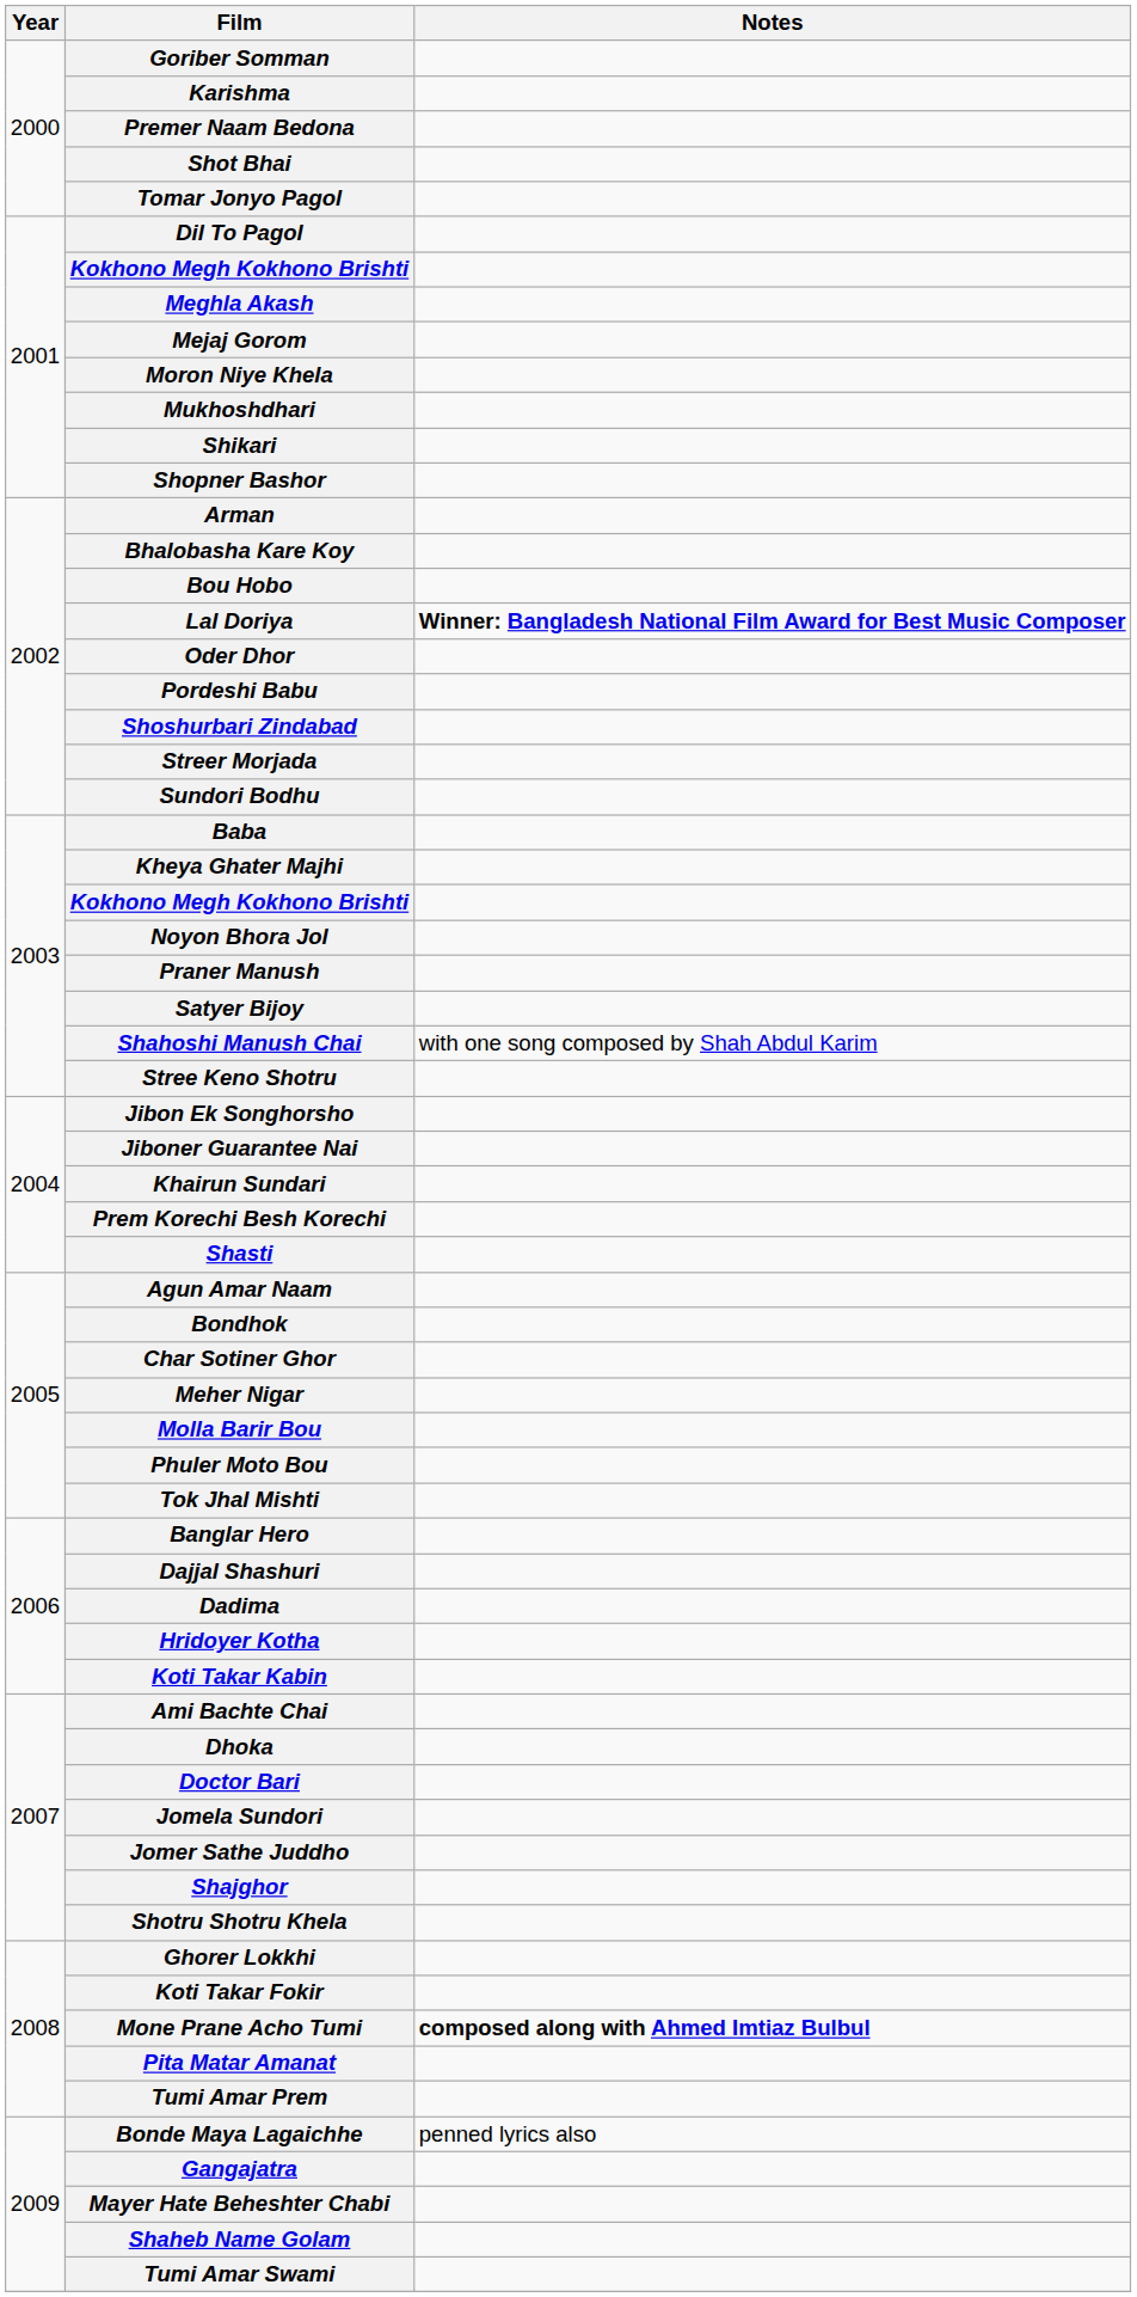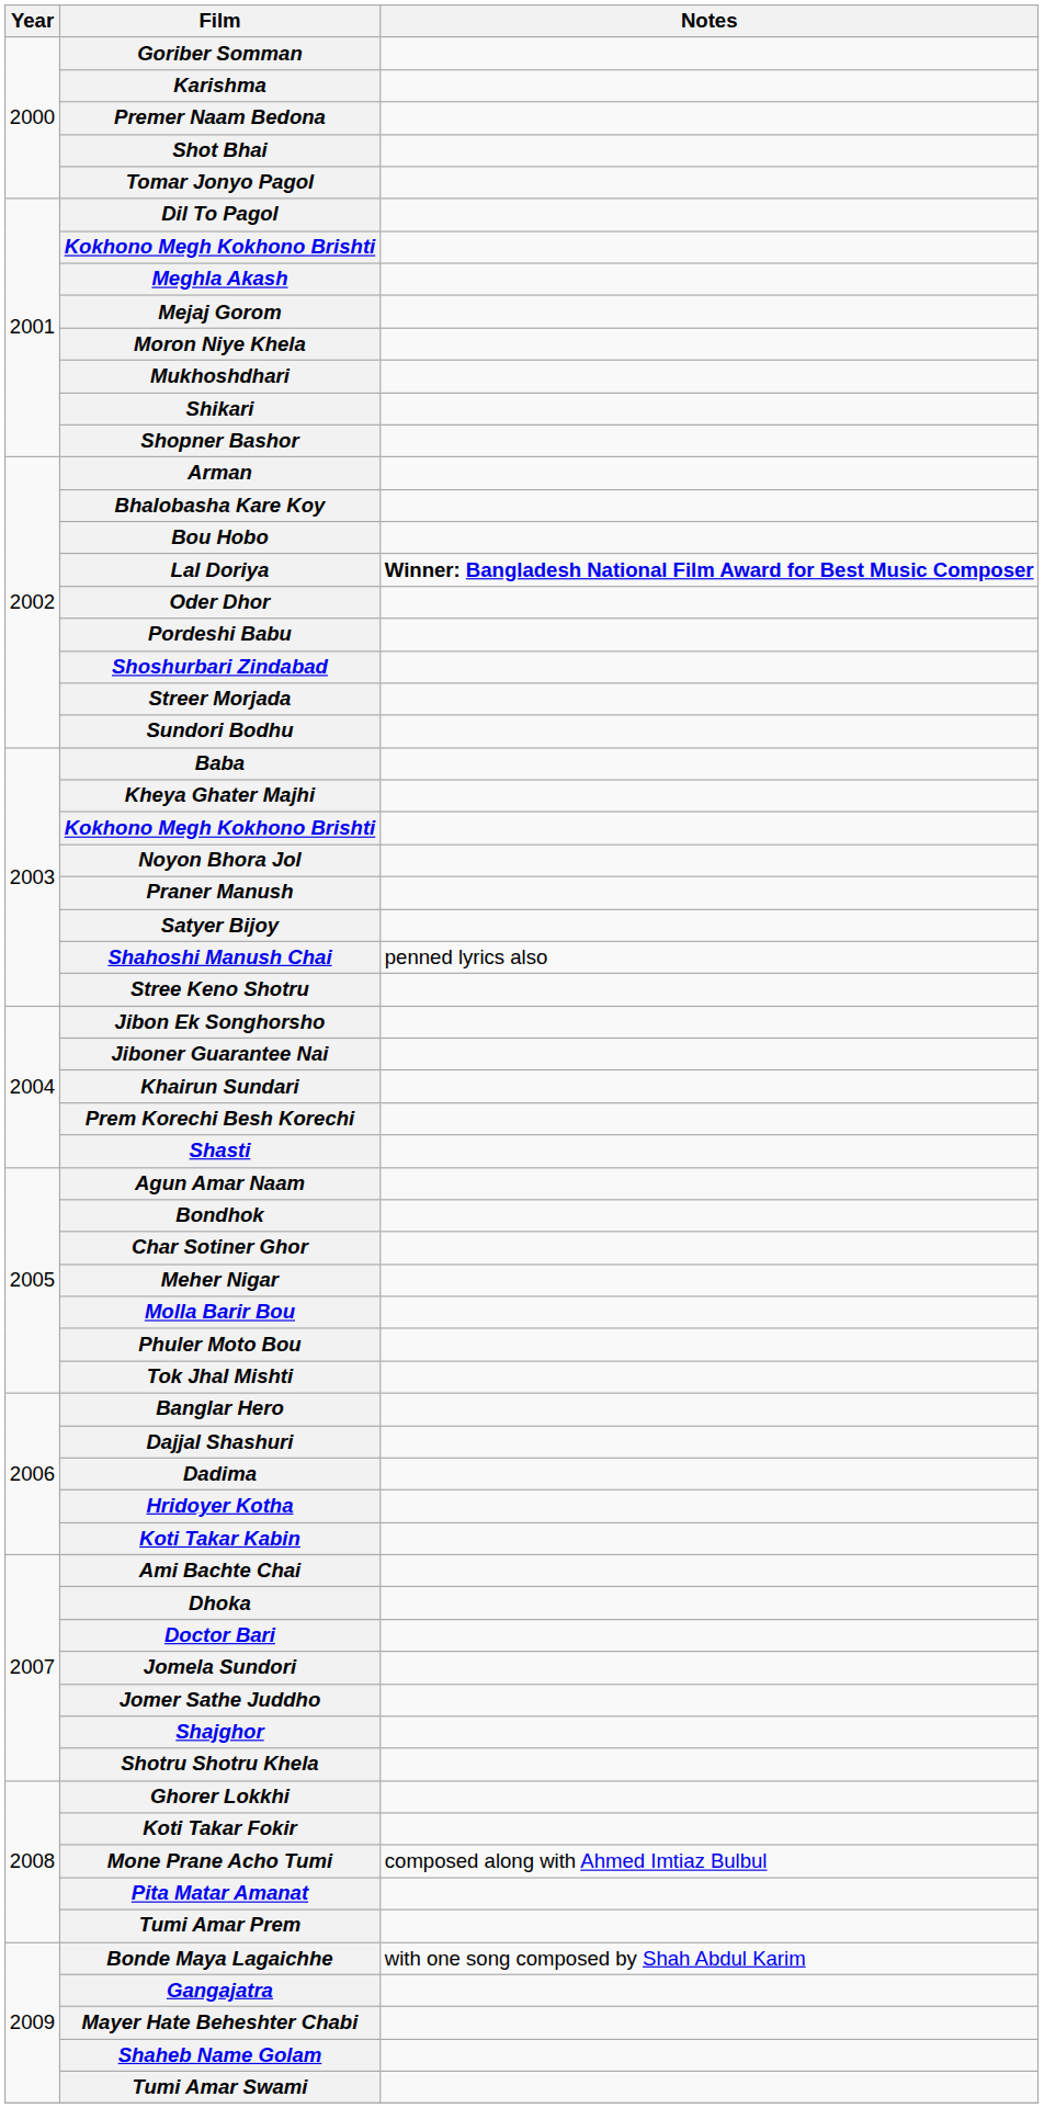Shahoshi Manush Chai | Notes: with one song composed by Shah Abdul Karim -> penned lyrics also
Mone Prane Acho Tumi | Notes: bold -> normal
Bonde Maya Lagaichhe | Notes: penned lyrics also -> with one song composed by Shah Abdul Karim
